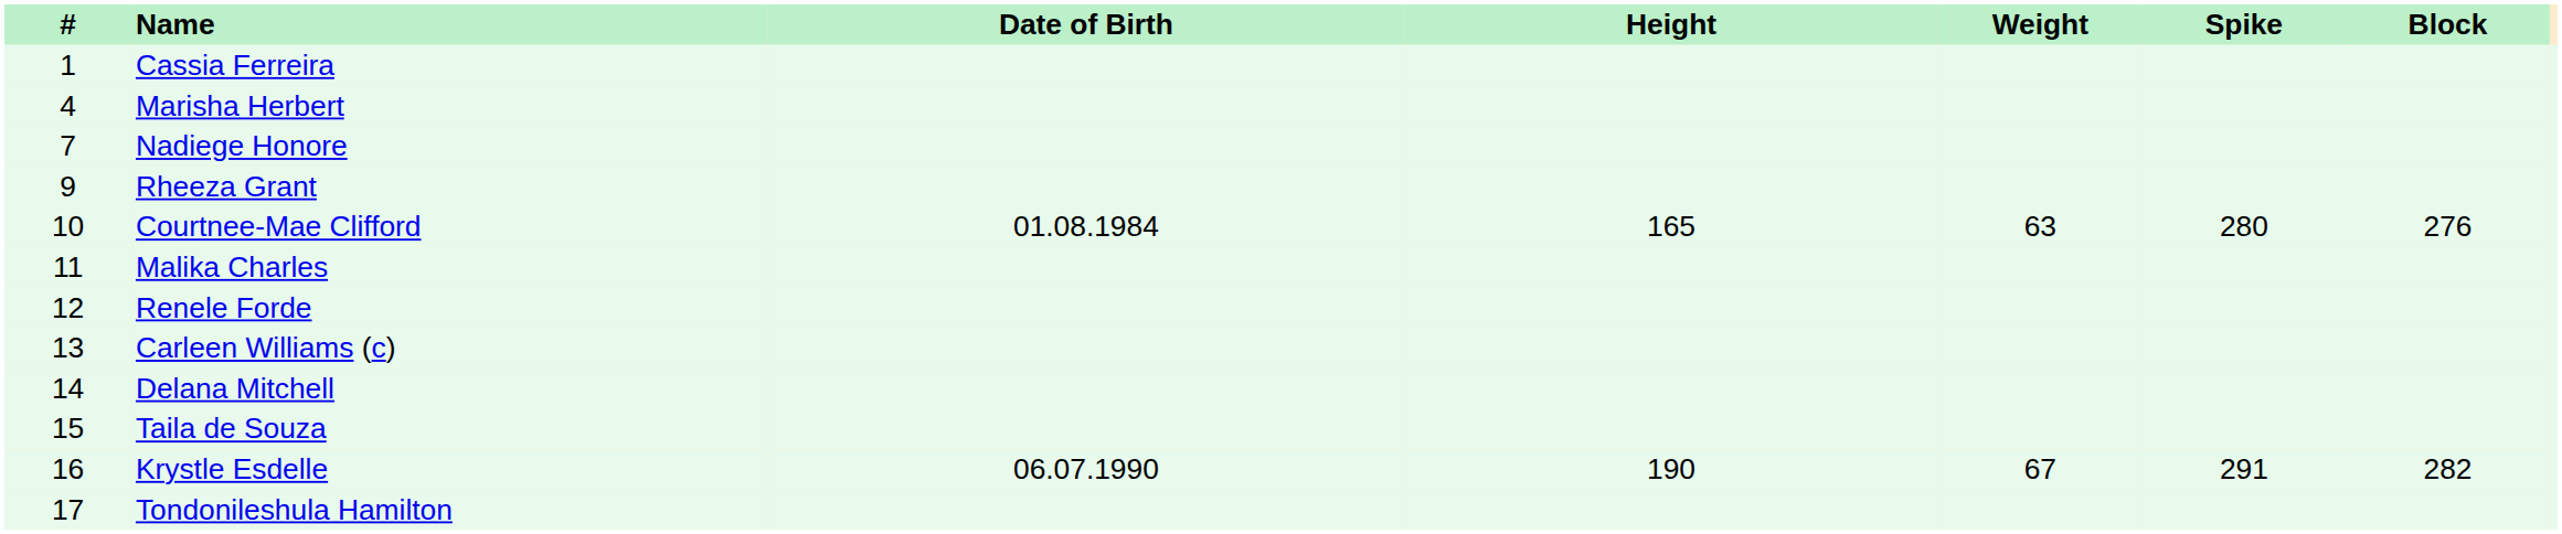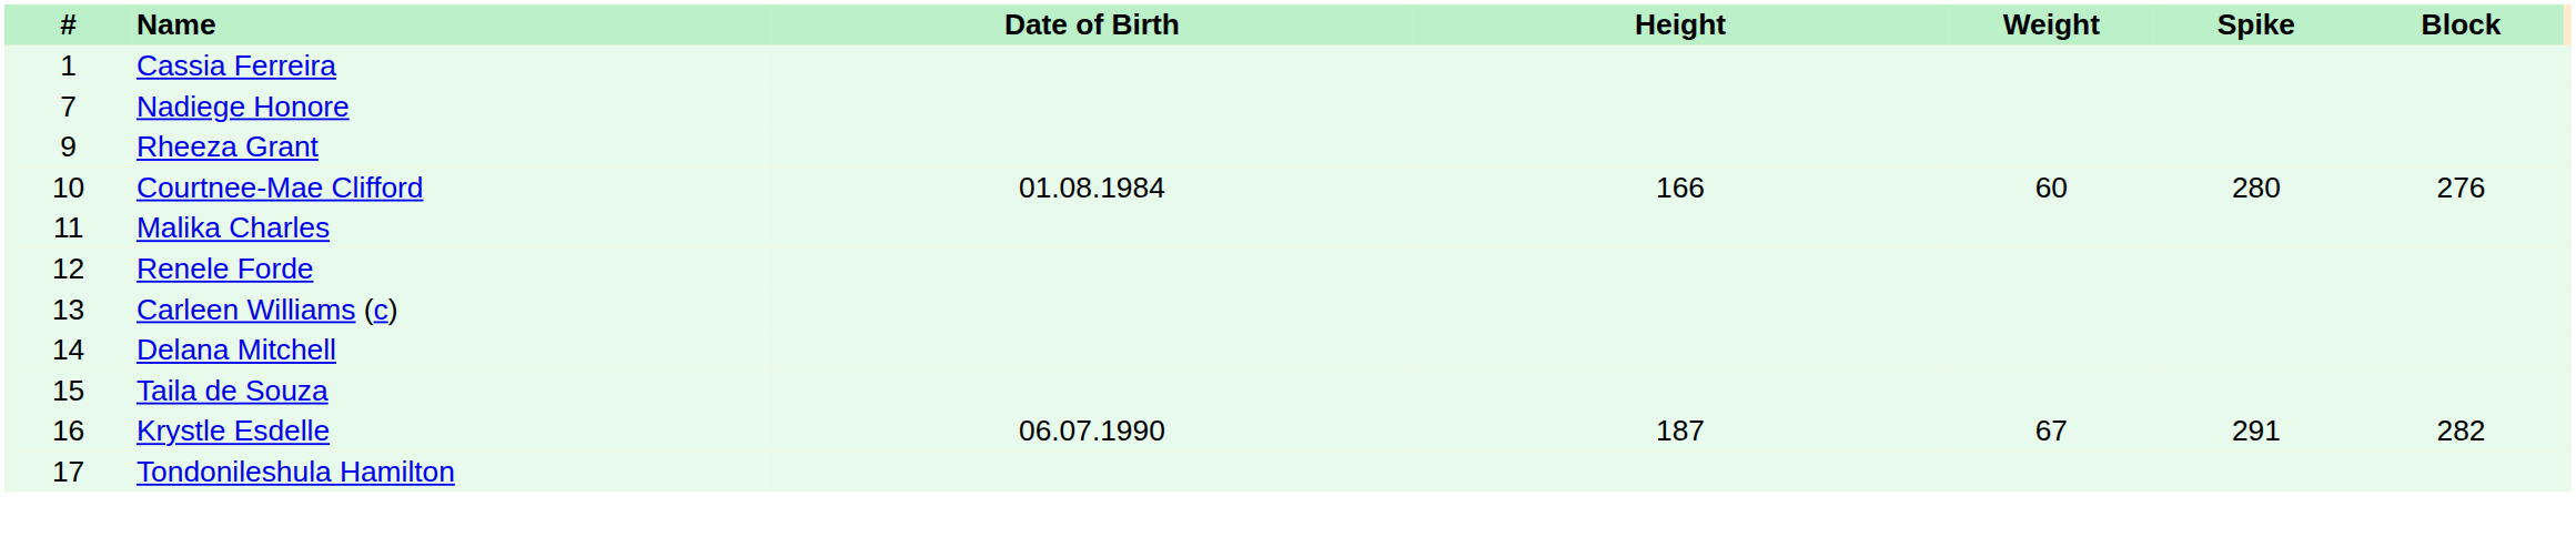- row: 4 | Marisha Herbert
Courtnee-Mae Clifford | Height: 165 -> 166
Courtnee-Mae Clifford | Weight: 63 -> 60
Krystle Esdelle | Height: 190 -> 187
